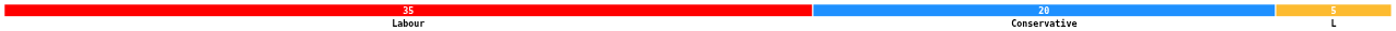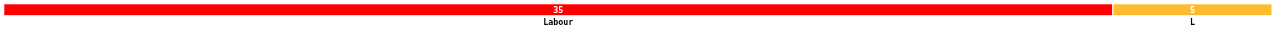- column: 20 | Conservative
